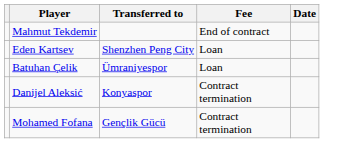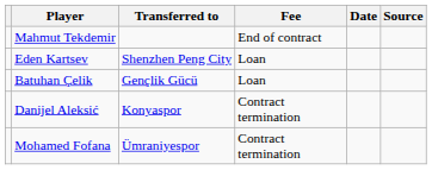+ column: Source
Batuhan Çelik | Transferred to: Ümraniyespor -> Gençlik Gücü
Mohamed Fofana | Transferred to: Gençlik Gücü -> Ümraniyespor
